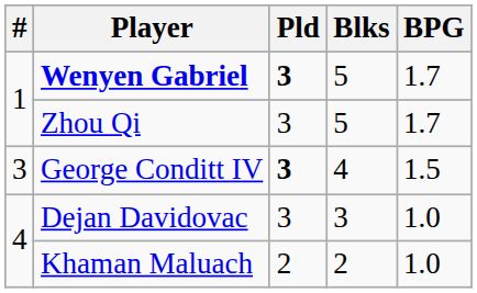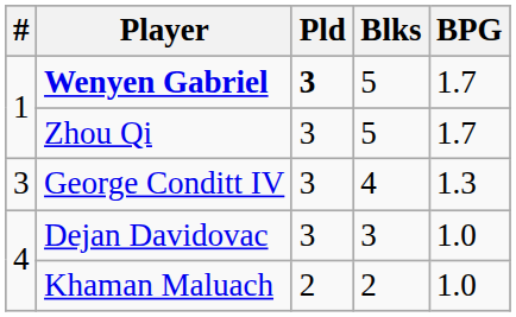George Conditt IV | Pld: bold -> normal
George Conditt IV | BPG: 1.5 -> 1.3
